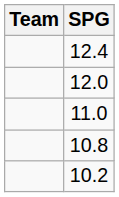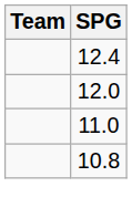- row: 10.2
